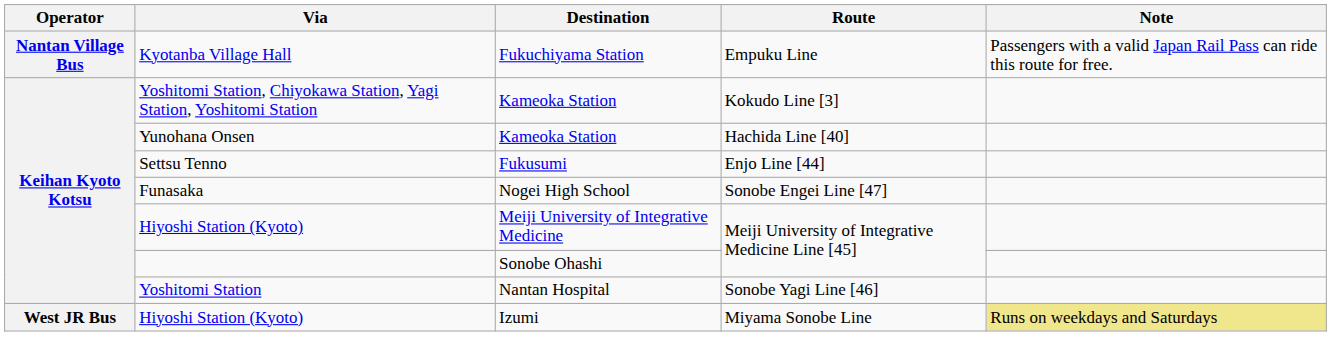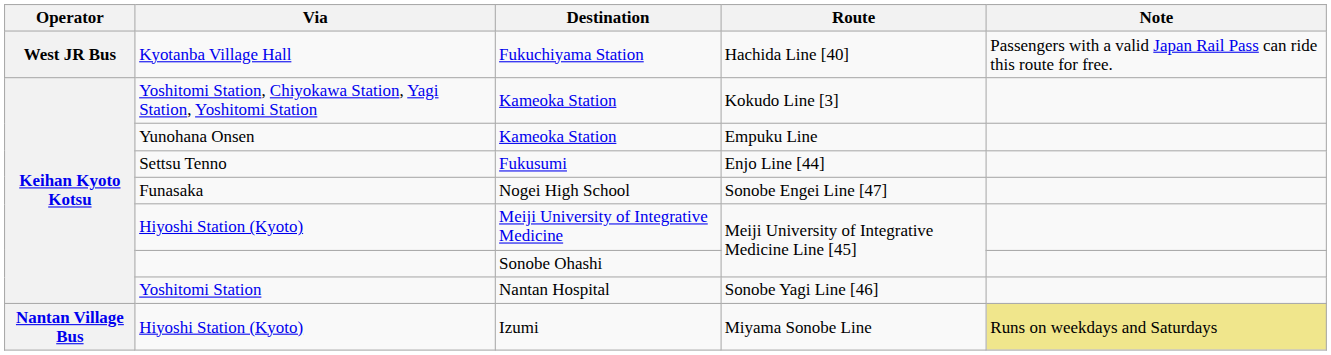Kyotanba Village Hall | Operator: Nantan Village Bus -> West JR Bus
Kyotanba Village Hall | Route: Empuku Line -> Hachida Line [40]
Yunohana Onsen | Route: Hachida Line [40] -> Empuku Line
Hiyoshi Station (Kyoto) / Izumi | Operator: West JR Bus -> Nantan Village Bus
